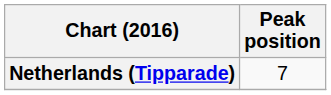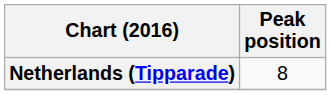Netherlands (Tipparade) | Peak position: 7 -> 8
